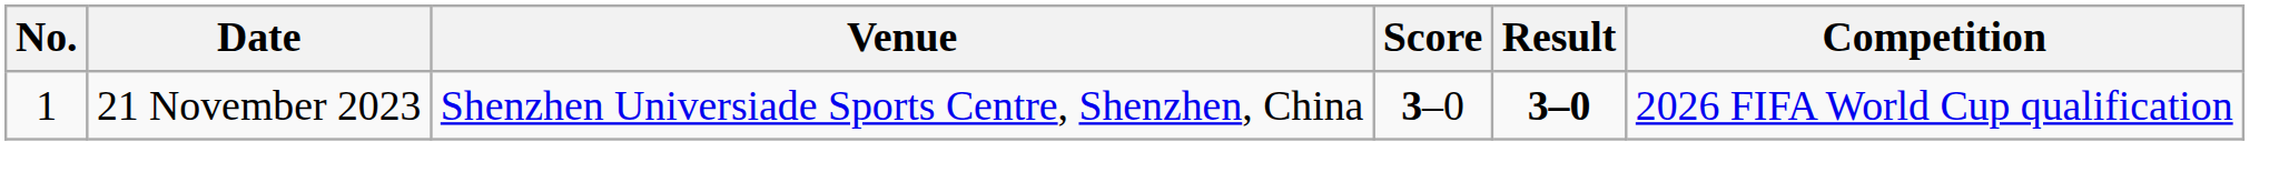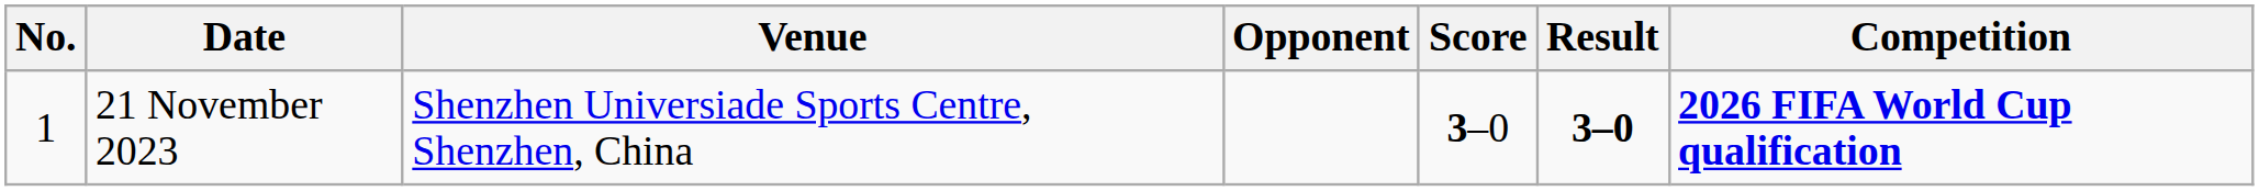+ column: Opponent
21 November 2023 | Competition: normal -> bold
